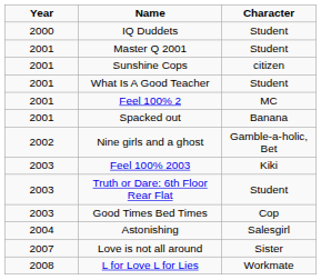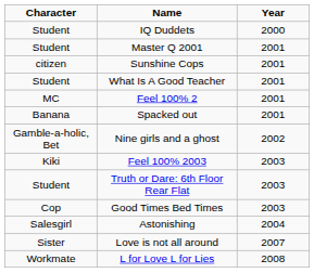columns swapped: Year <-> Character
